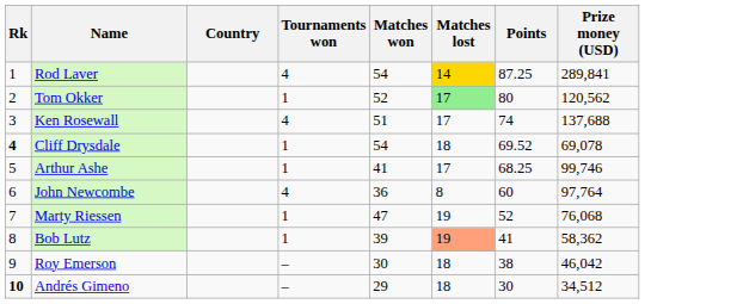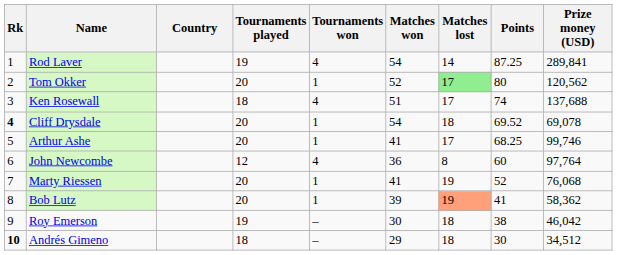+ column: Tournaments played | 19 | 20 | 18 | 20 | 20 | 12 | 20 | 20 | 19 | 18
Rod Laver | Matches lost: gold background -> no background
Marty Riessen | Matches won: 47 -> 41
